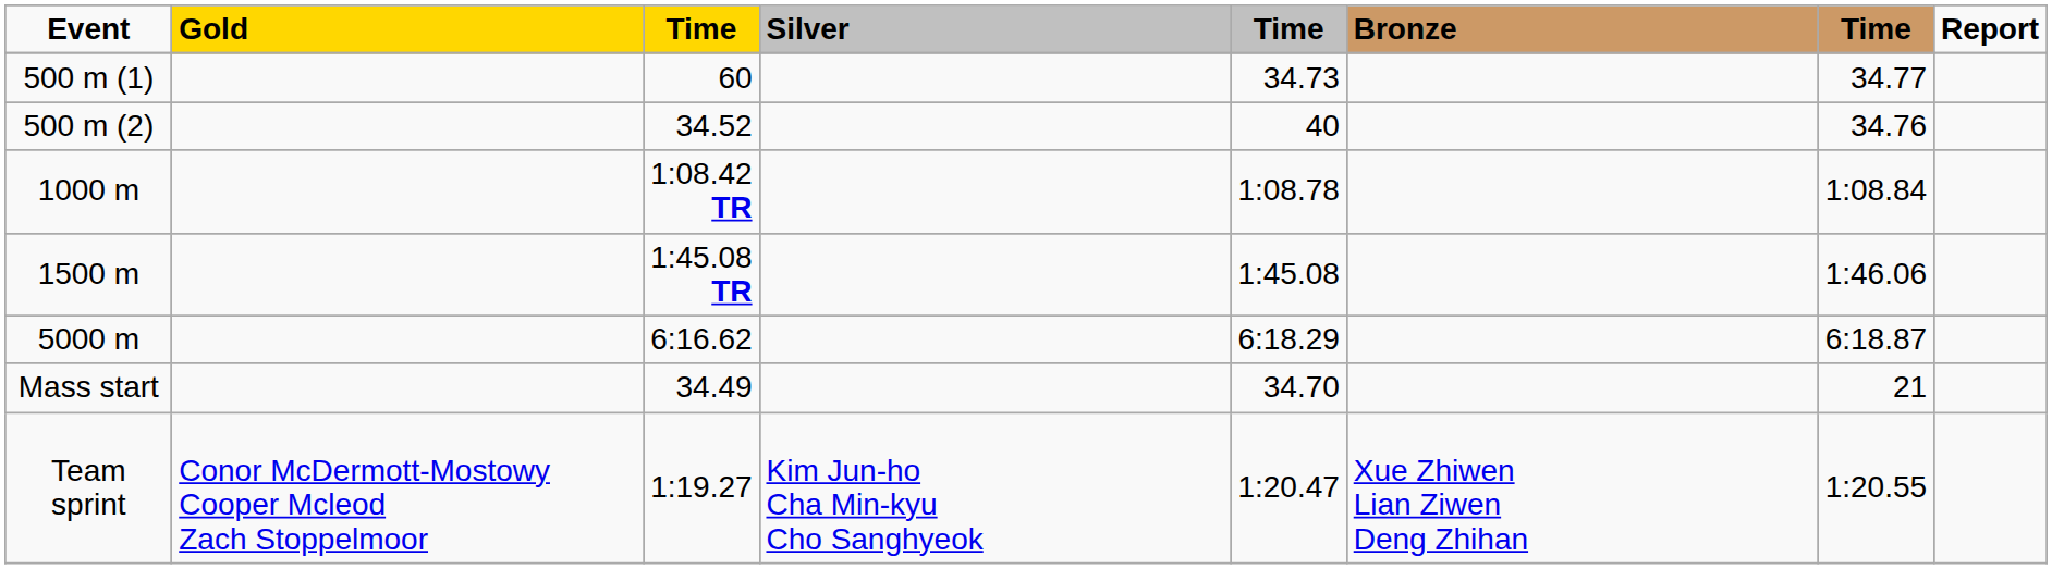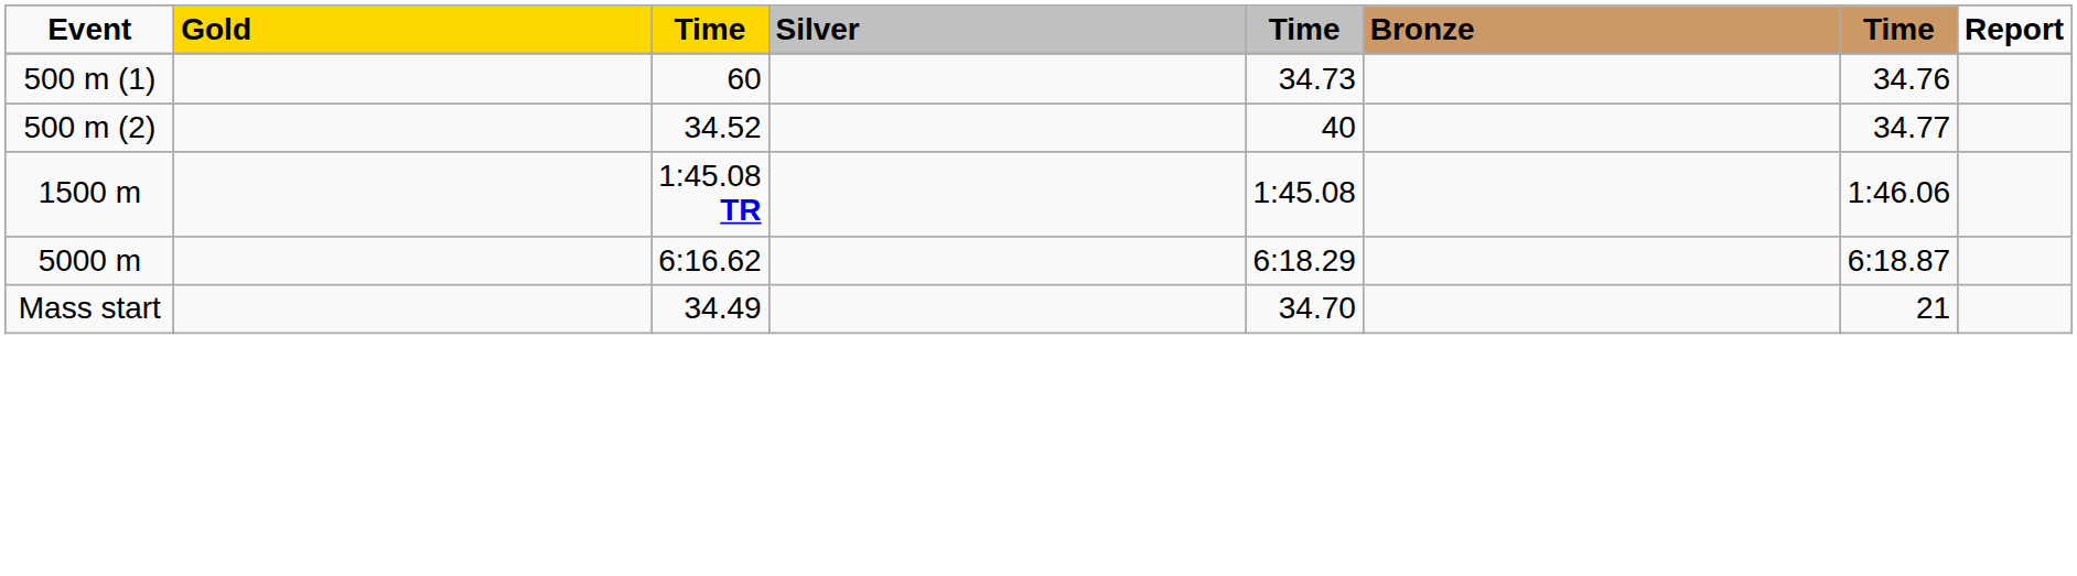500 m (1) | column 7: 34.77 -> 34.76
500 m (2) | column 7: 34.76 -> 34.77
- row: 1000 m | 1:08.42 TR | 1:08.78 | 1:08.84
- row: Team sprint | Conor McDermott-Mostowy Cooper Mcleod Zach Stoppelmoor | 1:19.27 | Kim Jun-ho Cha Min-kyu Cho Sanghyeok | 1:20.47 | Xue Zhiwen Lian Ziwen Deng Zhihan | 1:20.55
